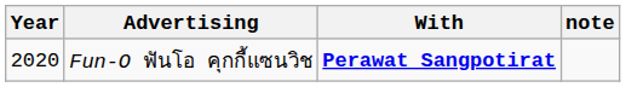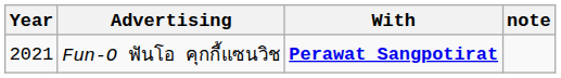Fun-O ฟันโอ คุกกี้แซนวิช | Year: 2020 -> 2021
